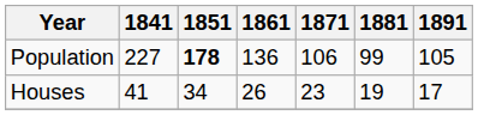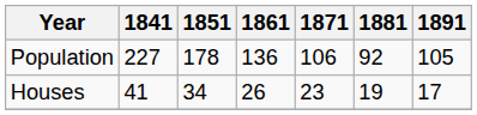Population | 1851: bold -> normal
Population | 1881: 99 -> 92
